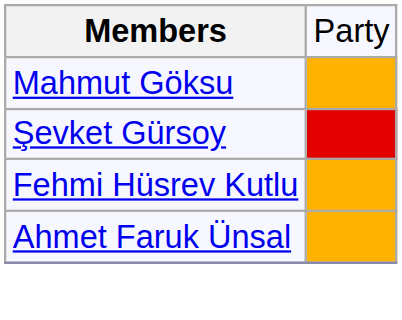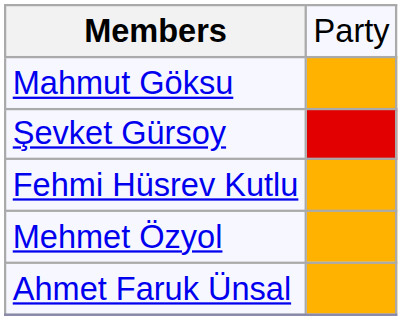+ row: Mehmet Özyol
